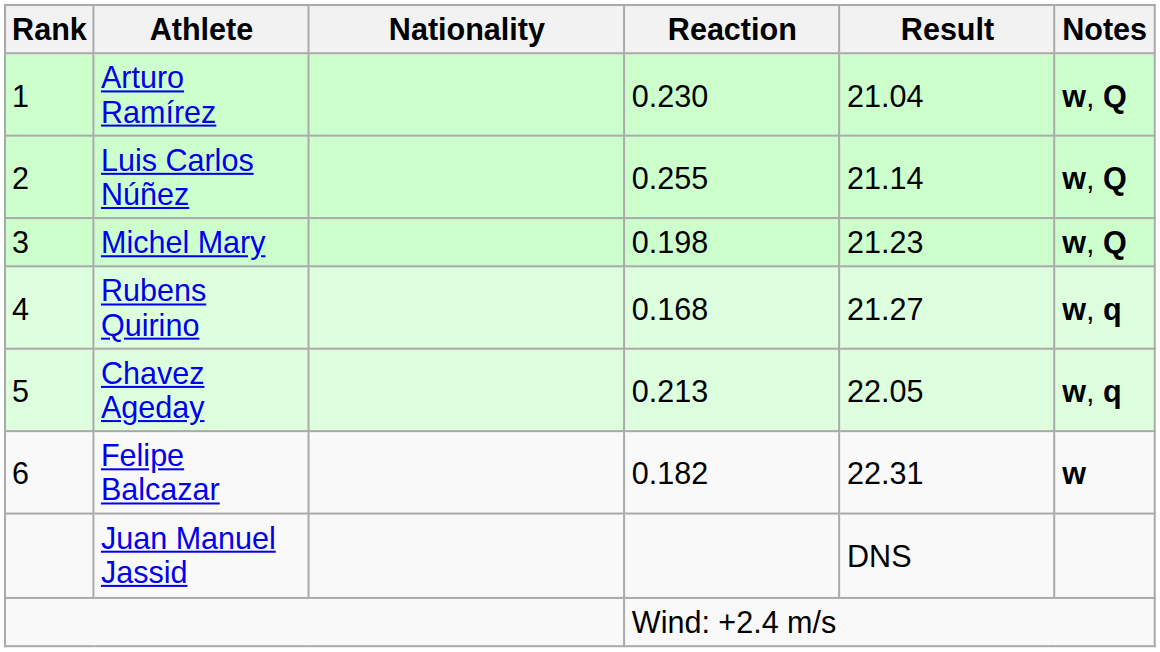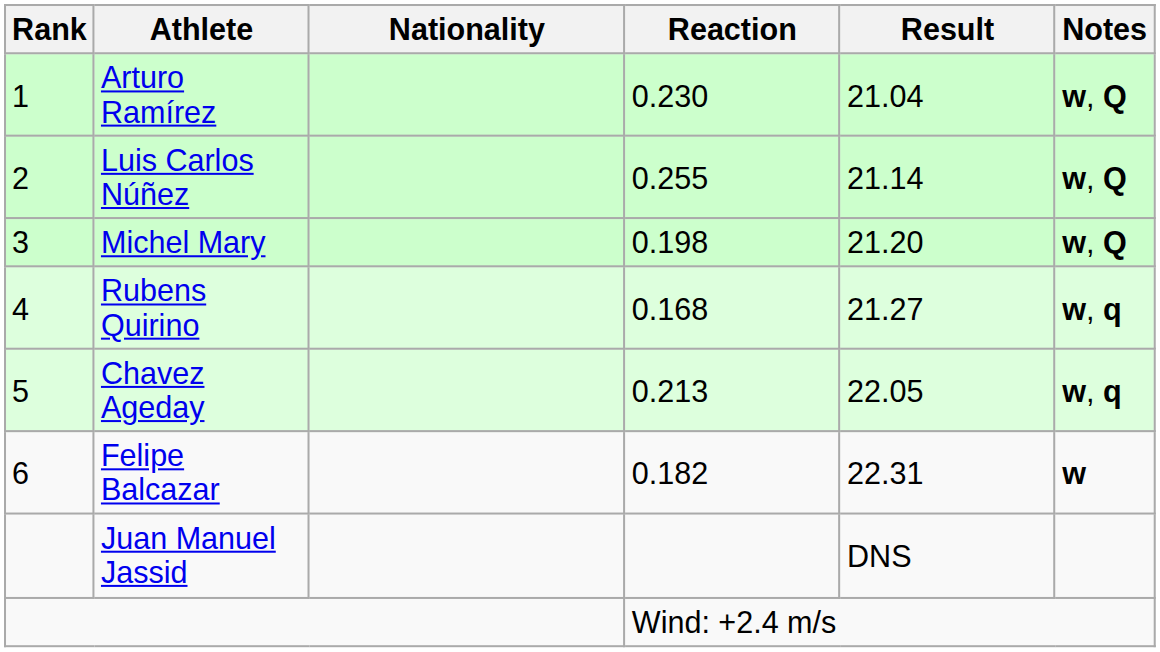Michel Mary | Result: 21.23 -> 21.20
